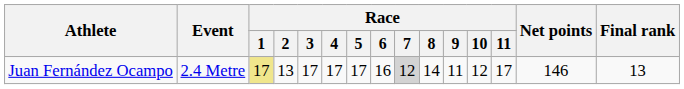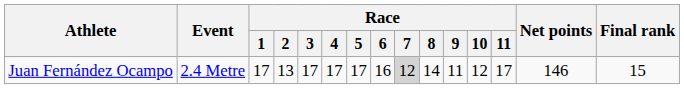Juan Fernández Ocampo | Race / 1: khaki background -> no background
Juan Fernández Ocampo | Final rank: 13 -> 15
